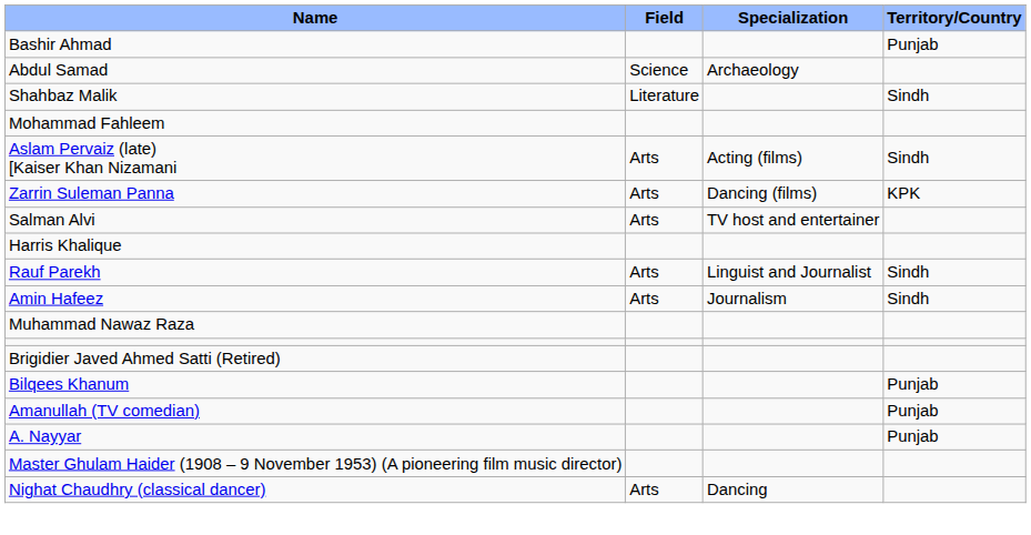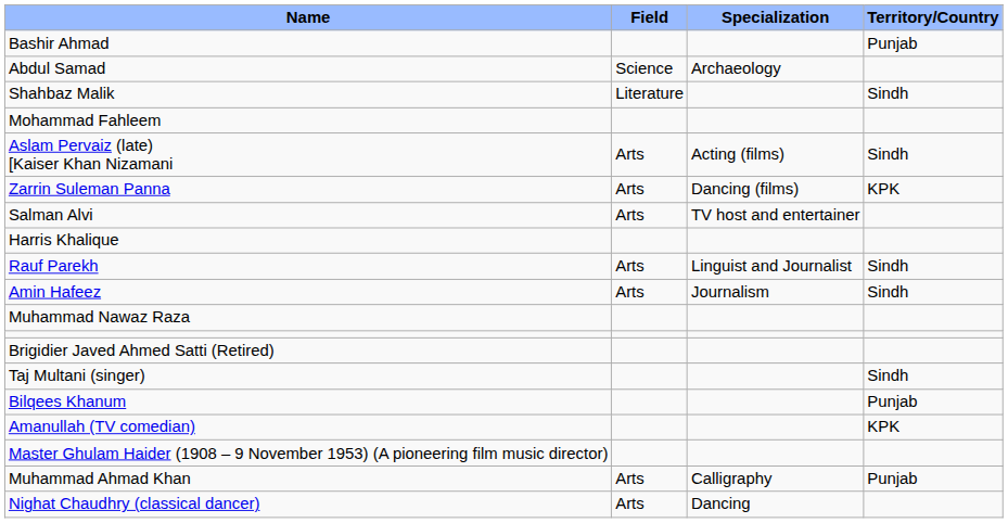+ row: Taj Multani (singer) | Sindh
Amanullah (TV comedian) | Territory/Country: Punjab -> KPK
- row: A. Nayyar | Punjab
+ row: Muhammad Ahmad Khan | Arts | Calligraphy | Punjab
